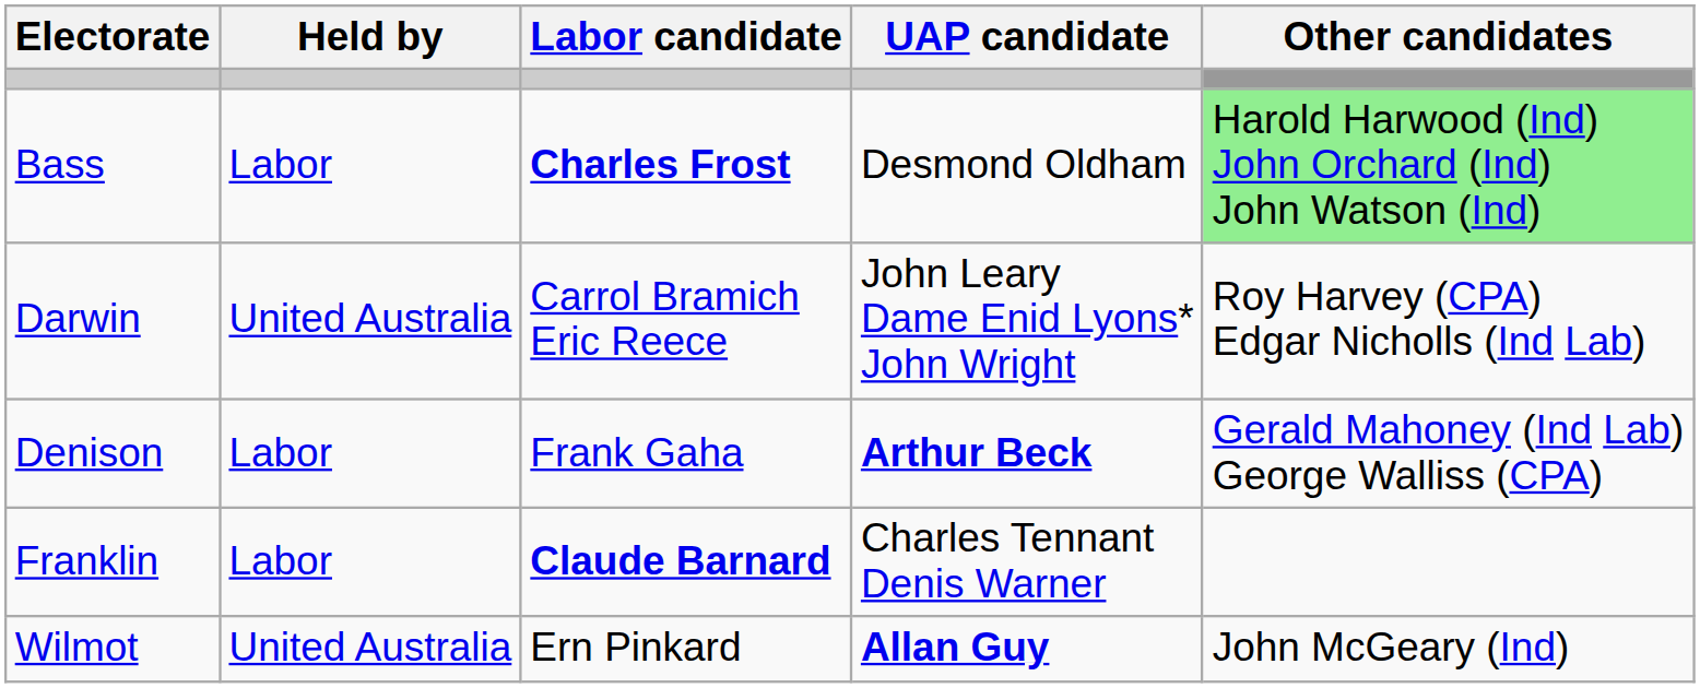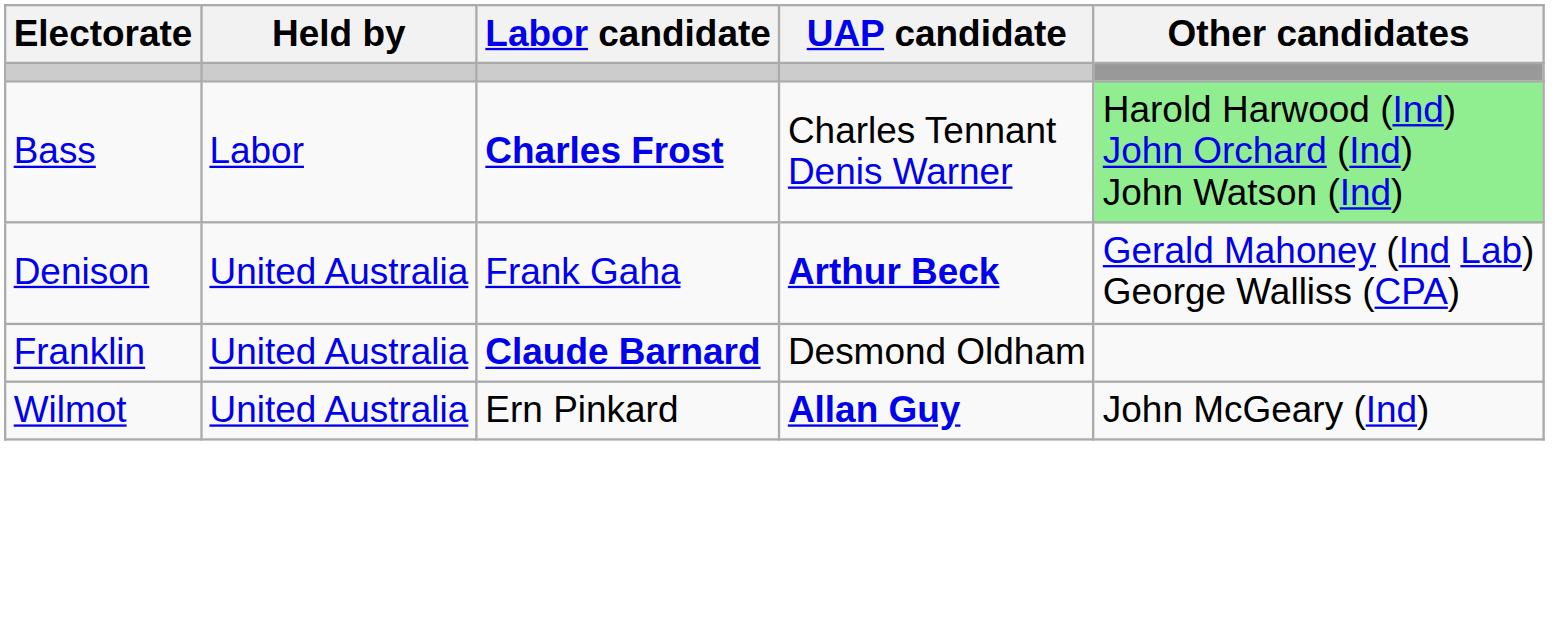Bass | UAP candidate: Desmond Oldham -> Charles Tennant Denis Warner
- row: Darwin | United Australia | Carrol Bramich Eric Reece | John Leary Dame Enid Lyons* John Wright | Roy Harvey (CPA) Edgar Nicholls (Ind Lab)
Denison | Held by: Labor -> United Australia
Franklin | Held by: Labor -> United Australia
Franklin | UAP candidate: Charles Tennant Denis Warner -> Desmond Oldham
